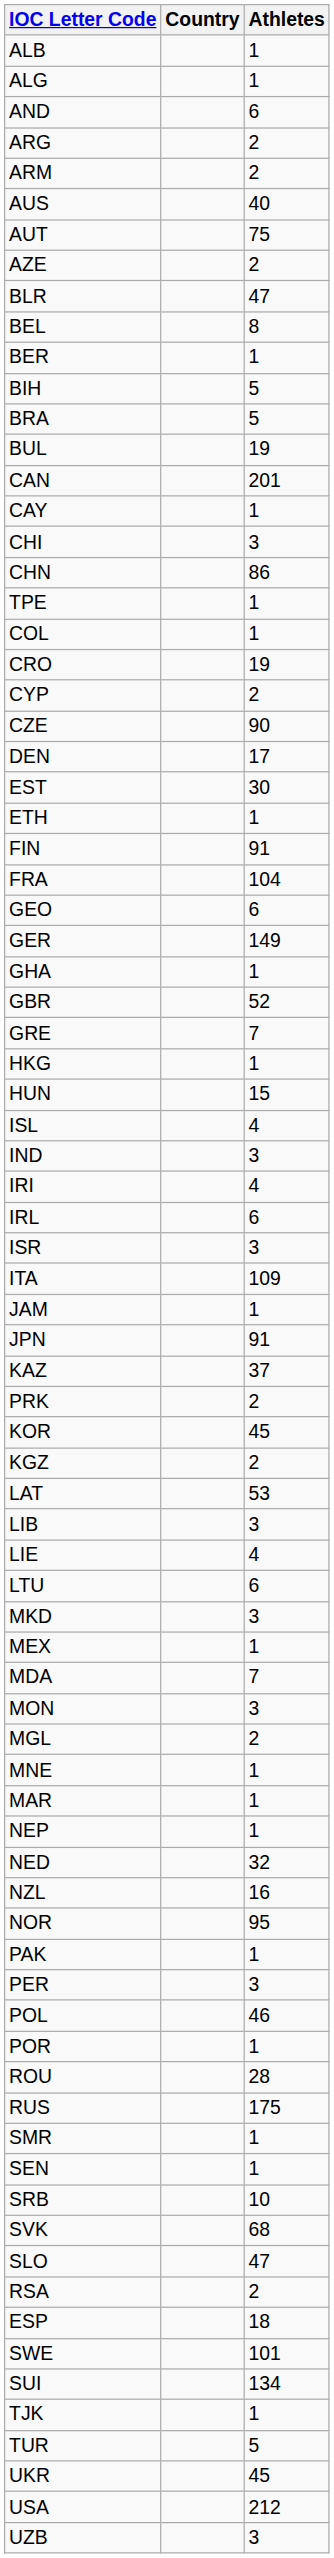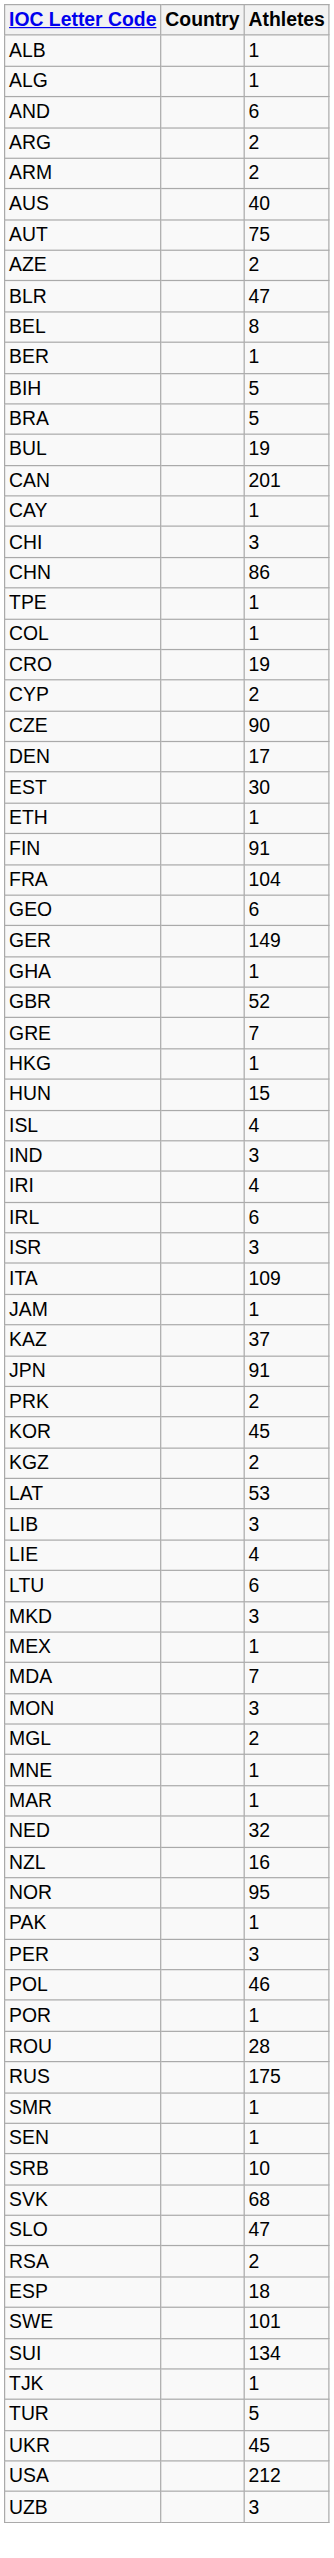rows swapped: JPN <-> KAZ
- row: NEP | 1
